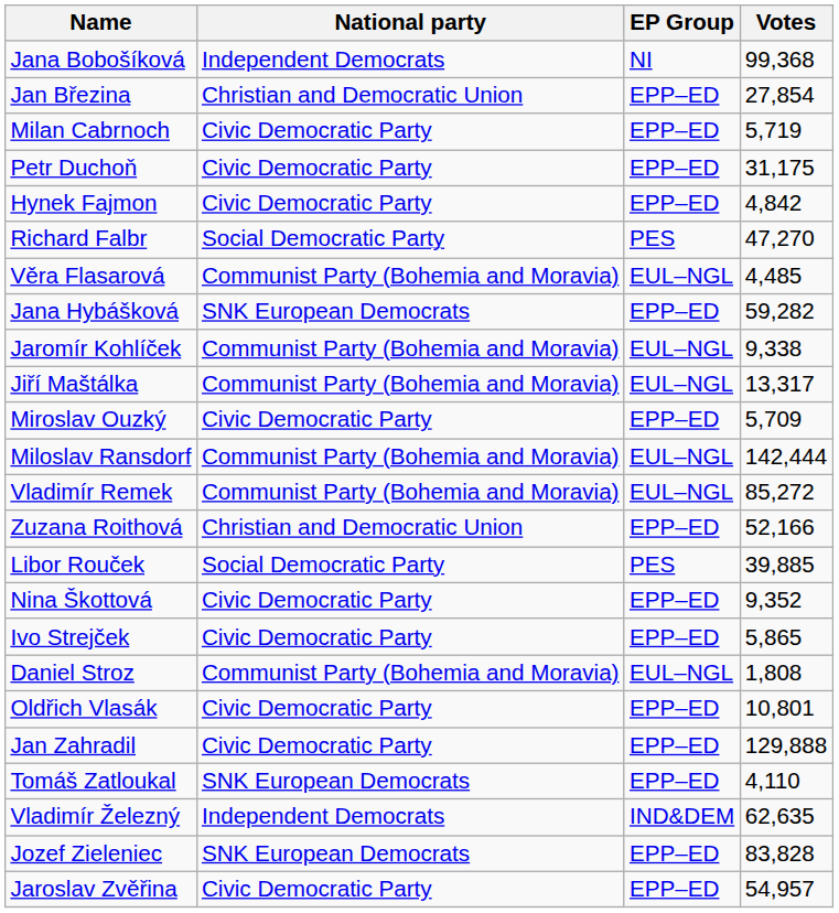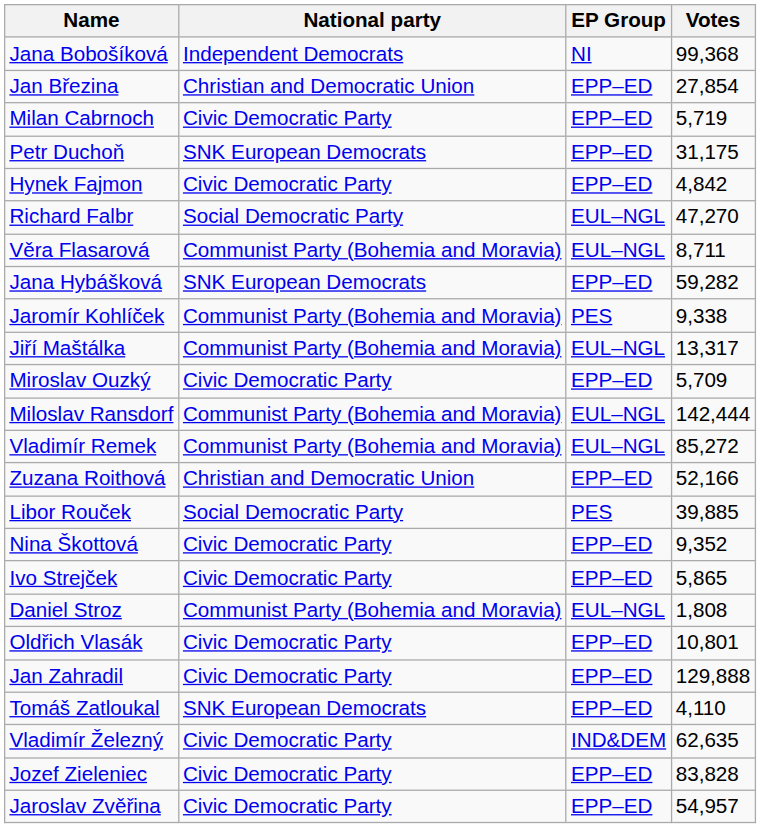Petr Duchoň | National party: Civic Democratic Party -> SNK European Democrats
Richard Falbr | EP Group: PES -> EUL–NGL
Věra Flasarová | Votes: 4,485 -> 8,711
Jaromír Kohlíček | EP Group: EUL–NGL -> PES
Vladimír Železný | National party: Independent Democrats -> Civic Democratic Party
Jozef Zieleniec | National party: SNK European Democrats -> Civic Democratic Party
